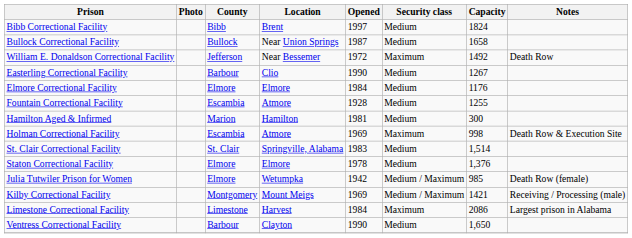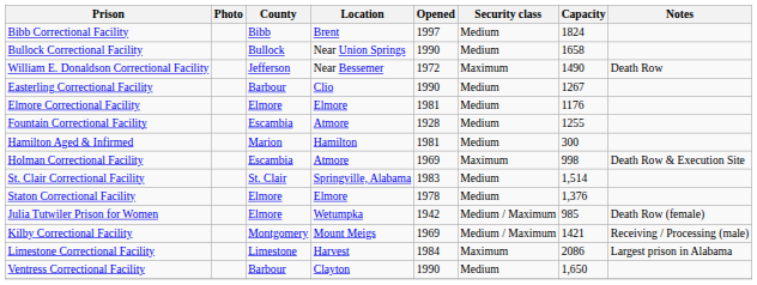Bullock Correctional Facility | Opened: 1987 -> 1990
William E. Donaldson Correctional Facility | Capacity: 1492 -> 1490
Elmore Correctional Facility | Opened: 1984 -> 1981
